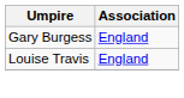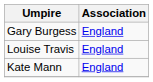+ row: Kate Mann | England
